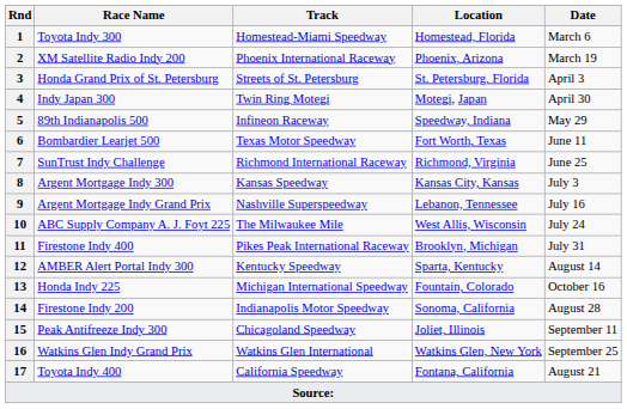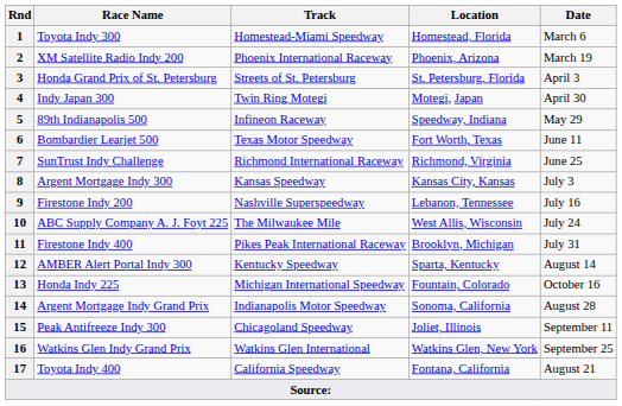9 | Race Name: Argent Mortgage Indy Grand Prix -> Firestone Indy 200
14 | Race Name: Firestone Indy 200 -> Argent Mortgage Indy Grand Prix
